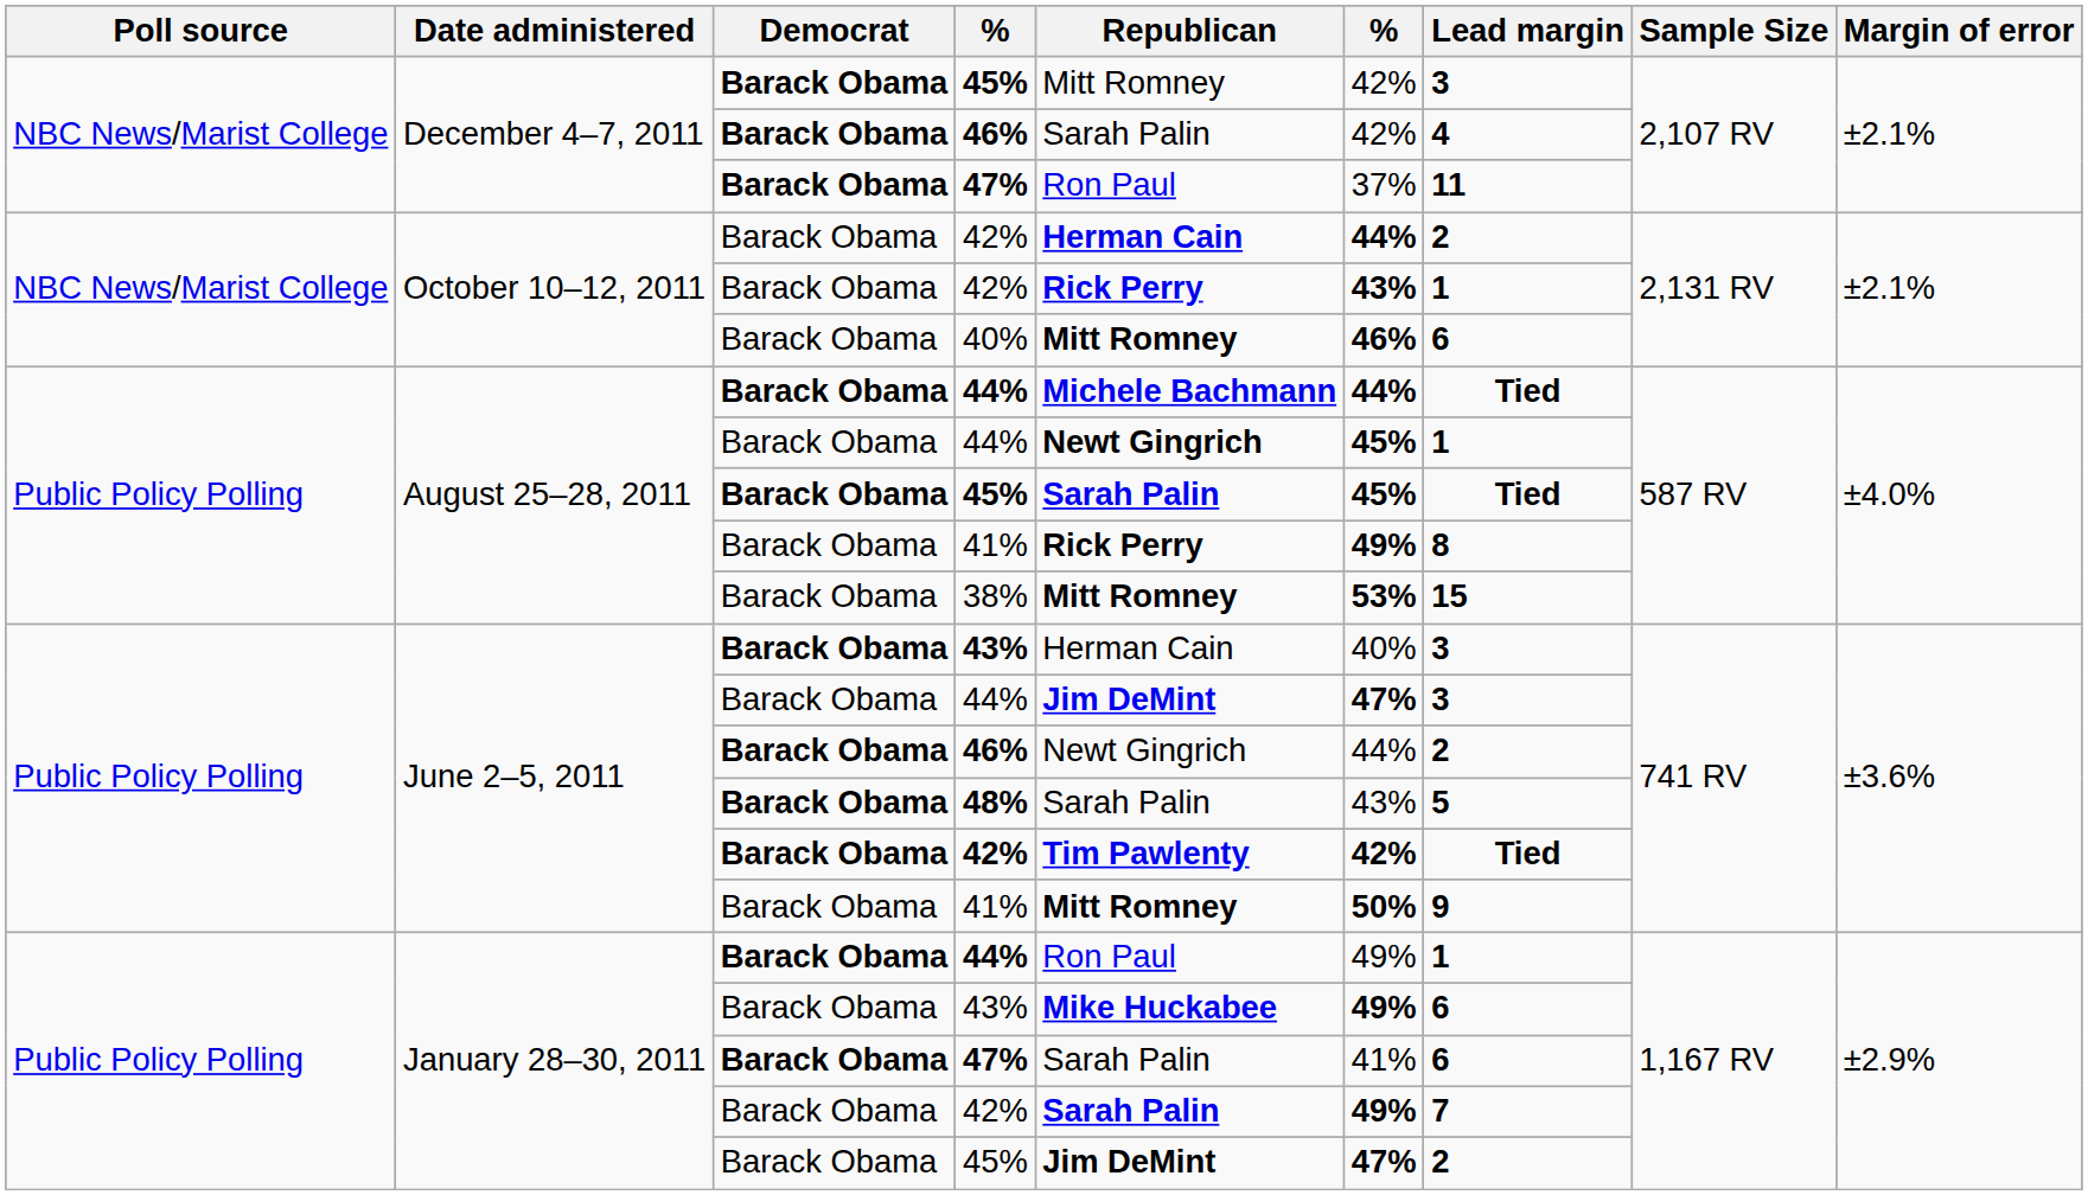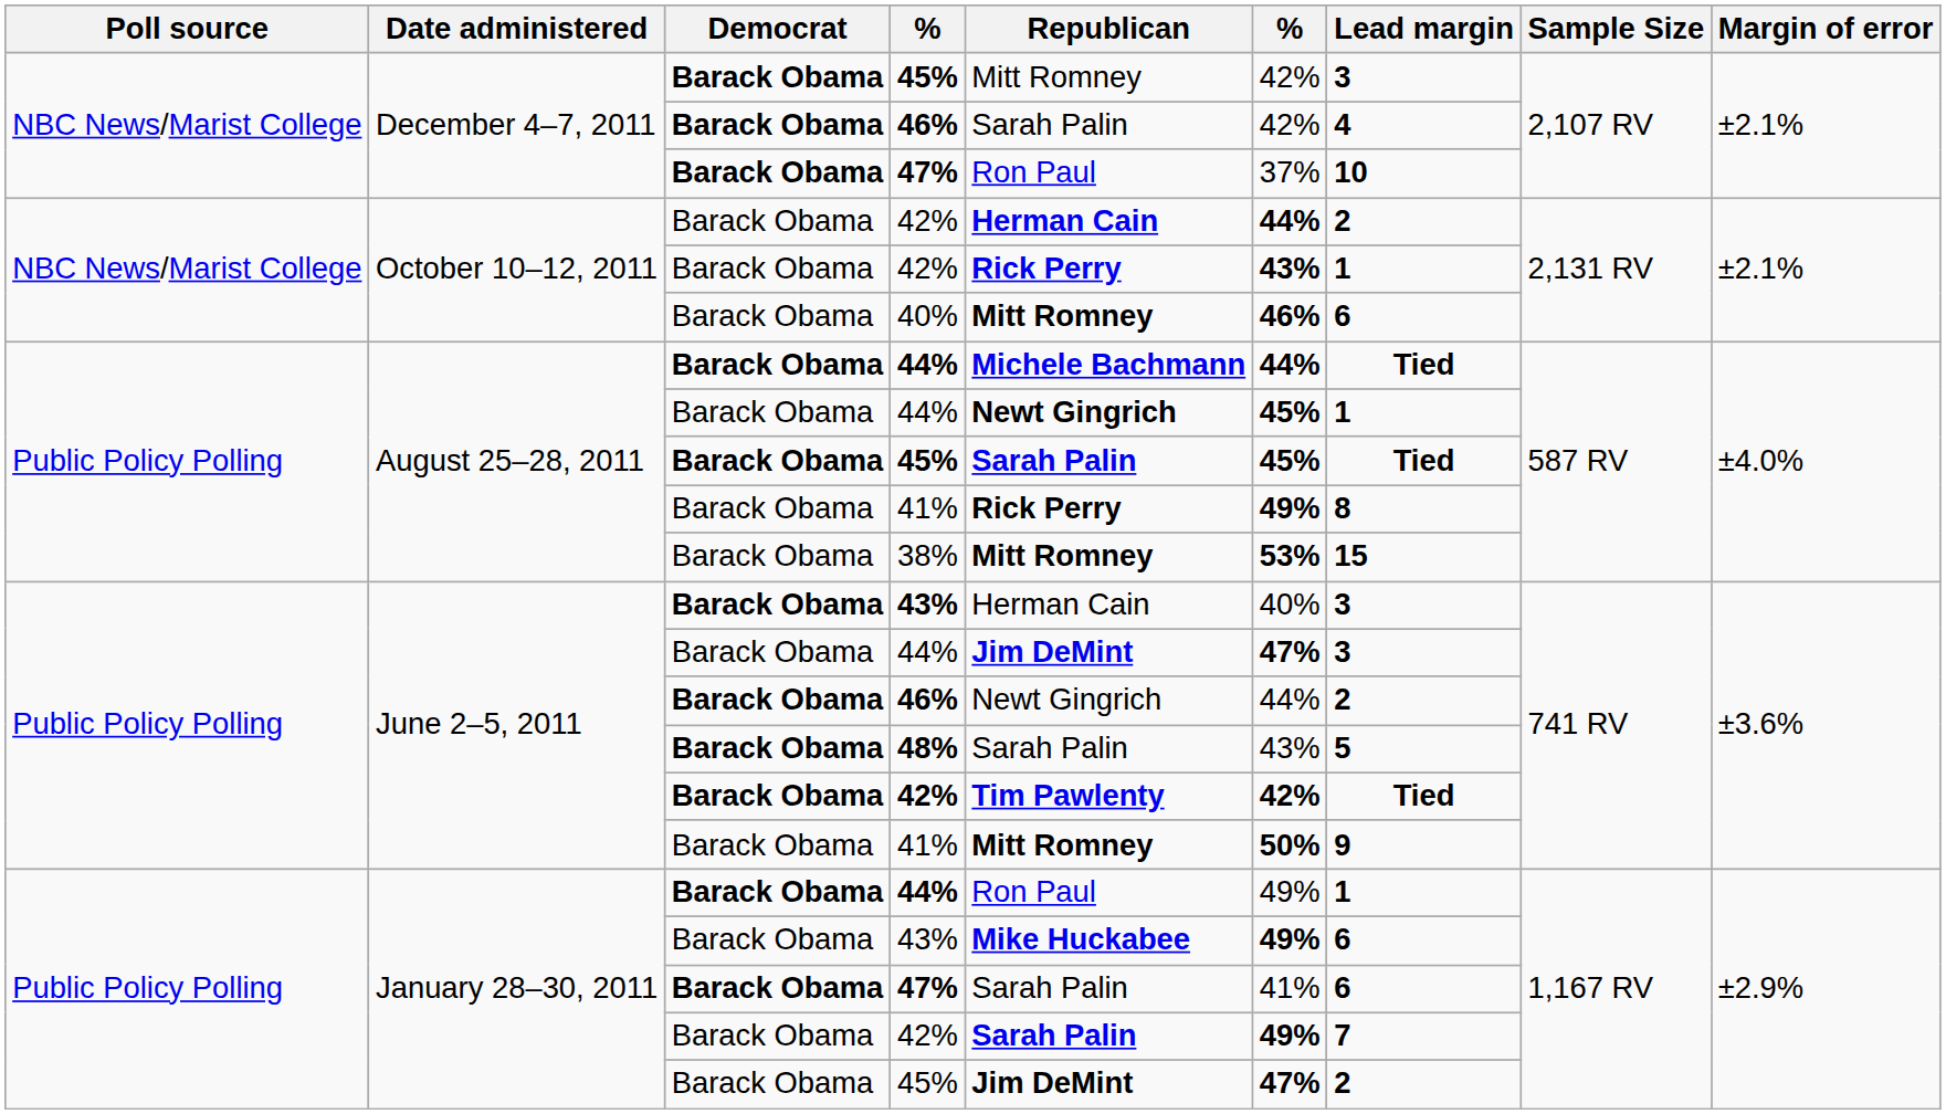December 4–7, 2011 / 47% | Lead margin: 11 -> 10
